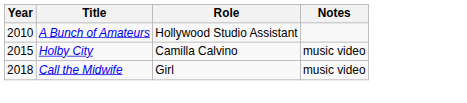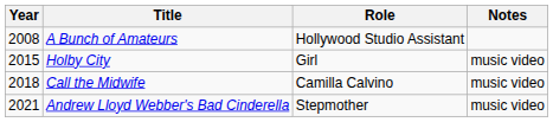A Bunch of Amateurs | Year: 2010 -> 2008
Holby City | Role: Camilla Calvino -> Girl
Call the Midwife | Role: Girl -> Camilla Calvino
+ row: 2021 | Andrew Lloyd Webber's Bad Cinderella | Stepmother | music video
